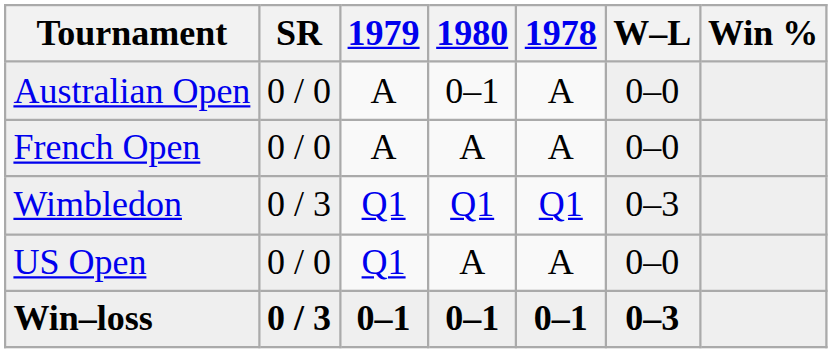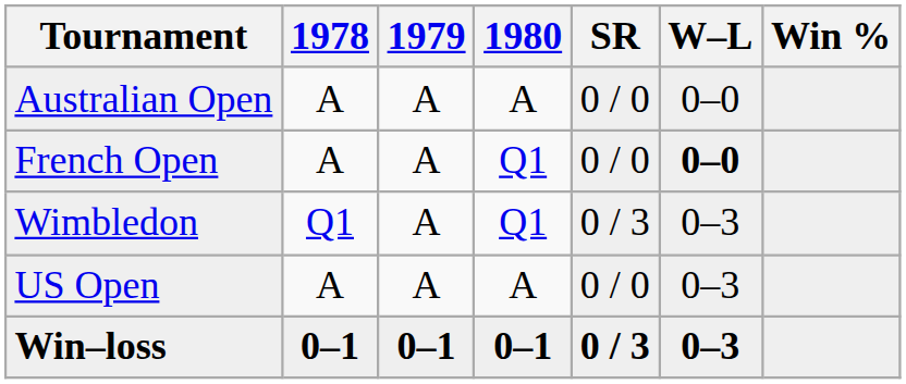columns swapped: 1978 <-> SR
Australian Open | 1980: 0–1 -> A
French Open | 1980: A -> Q1
French Open | W–L: normal -> bold
Wimbledon | 1979: Q1 -> A
US Open | 1979: Q1 -> A
US Open | W–L: 0–0 -> 0–3
